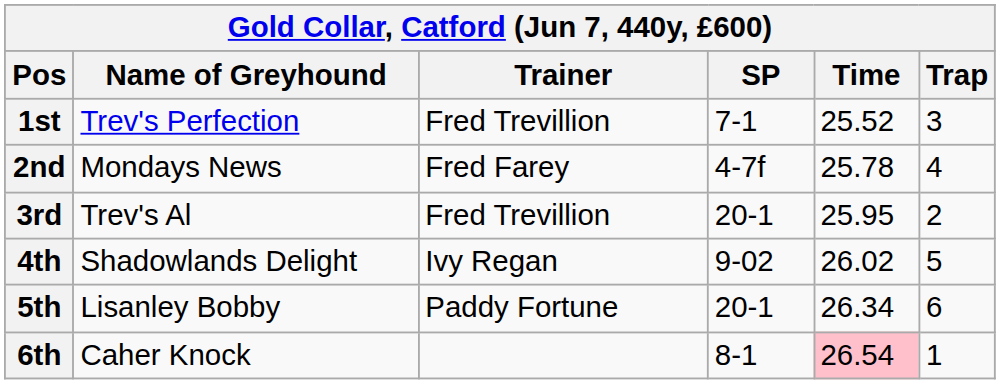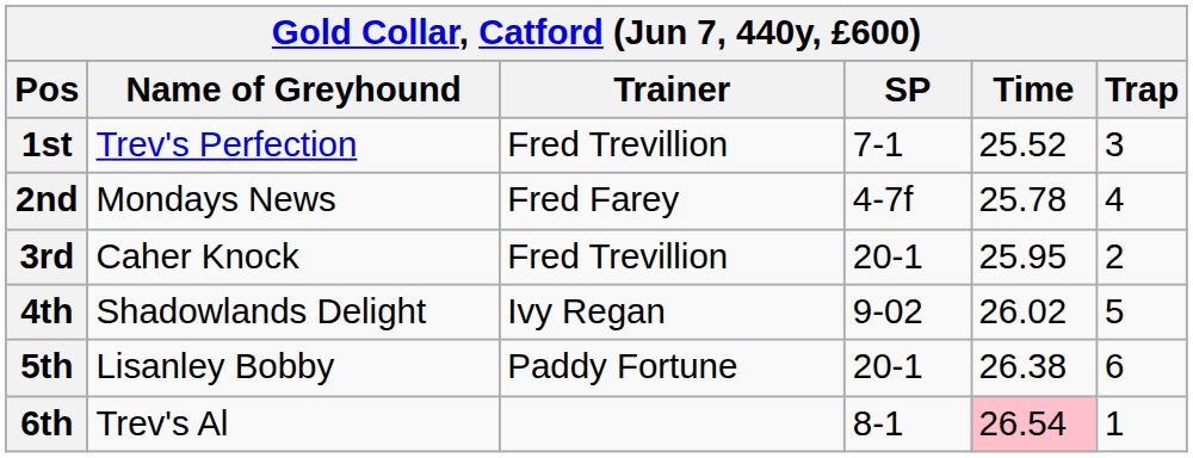3rd | Name of Greyhound: Trev's Al -> Caher Knock
5th | Time: 26.34 -> 26.38
6th | Name of Greyhound: Caher Knock -> Trev's Al
